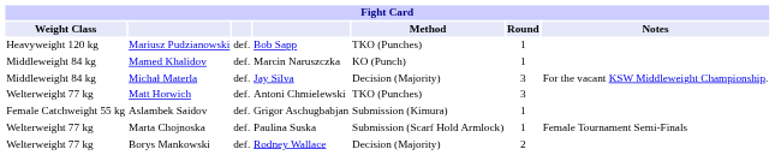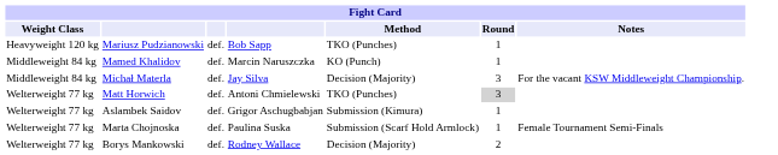Matt Horwich | Round: no background -> lightgrey background
Aslambek Saidov | Weight Class: Female Catchweight 55 kg -> Welterweight 77 kg
